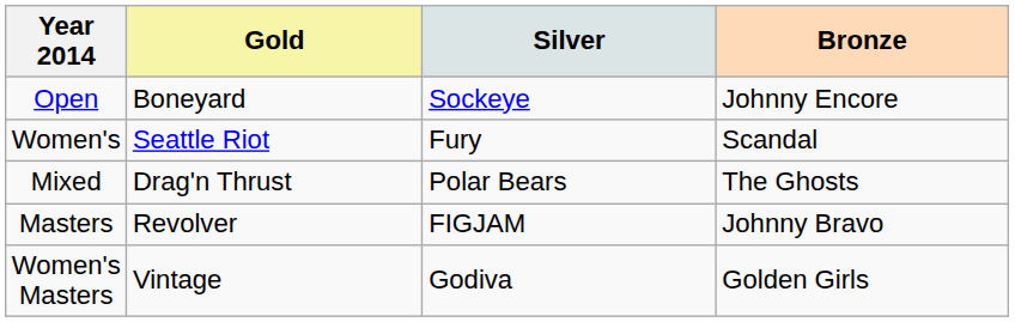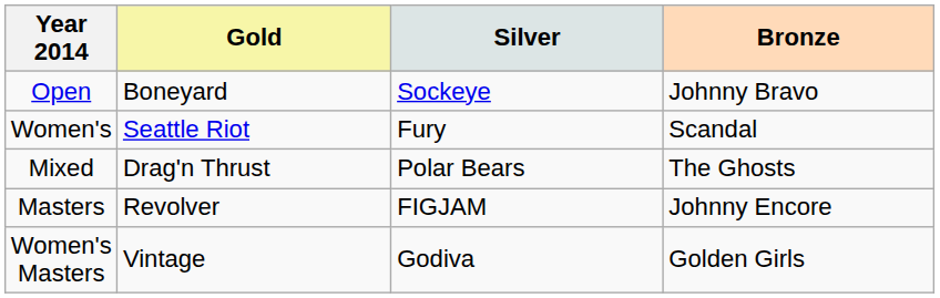Open | Bronze: Johnny Encore -> Johnny Bravo
Masters | Bronze: Johnny Bravo -> Johnny Encore
